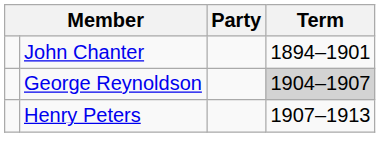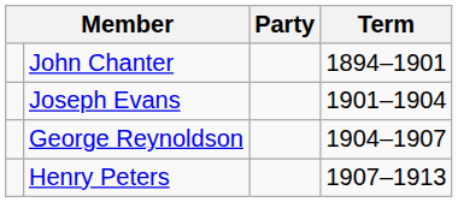+ row: Joseph Evans | 1901–1904
George Reynoldson | Term: lightgrey background -> no background
